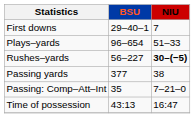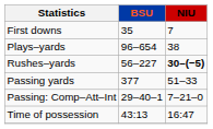First downs | BSU: 29–40–1 -> 35
Plays–yards | NIU: 51–33 -> 38
Passing yards | NIU: 38 -> 51–33
Passing: Comp–Att–Int | BSU: 35 -> 29–40–1
